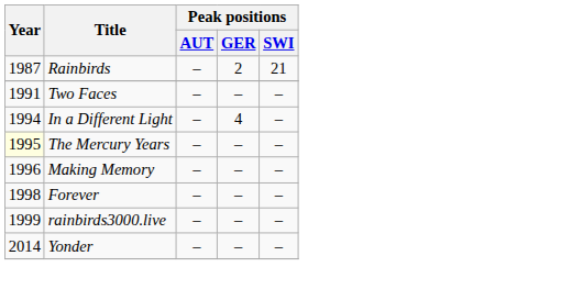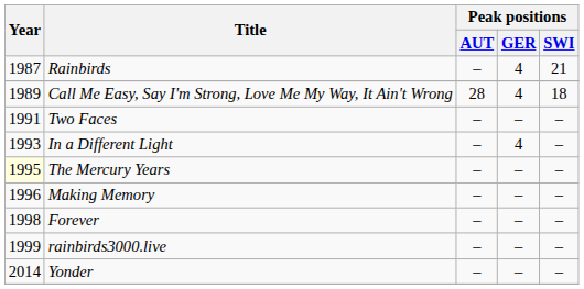Rainbirds | Peak positions / GER: 2 -> 4
+ row: 1989 | Call Me Easy, Say I'm Strong, Love Me My Way, It Ain't Wrong | 28 | 4 | 18
In a Different Light | Year: 1994 -> 1993
